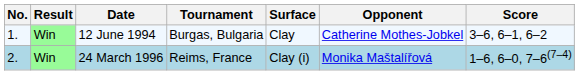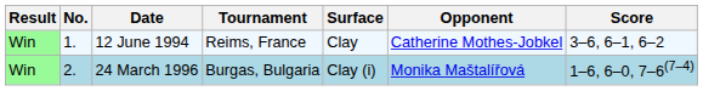columns swapped: Result <-> No.
12 June 1994 | Tournament: Burgas, Bulgaria -> Reims, France
24 March 1996 | Tournament: Reims, France -> Burgas, Bulgaria
